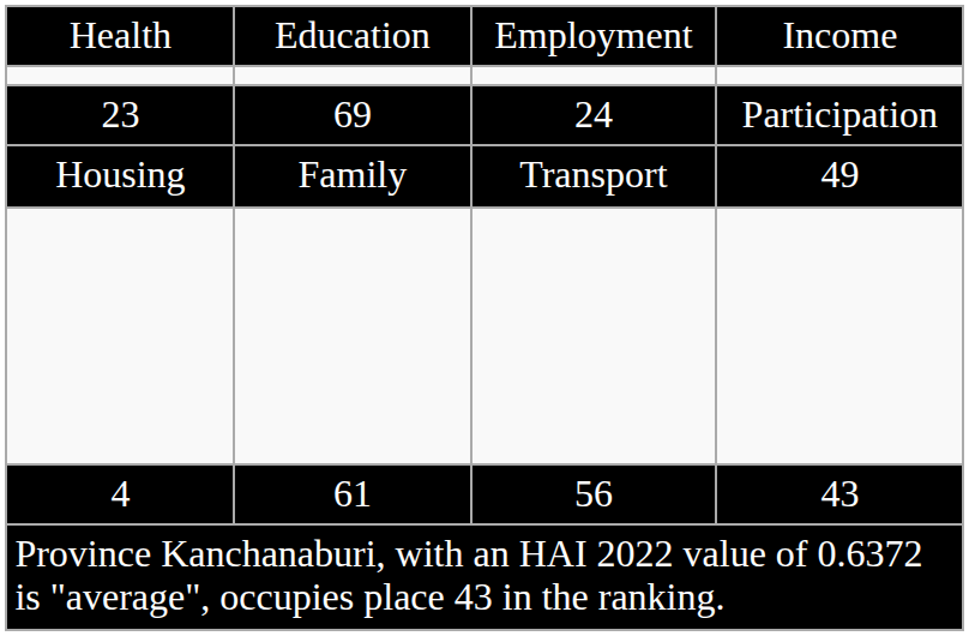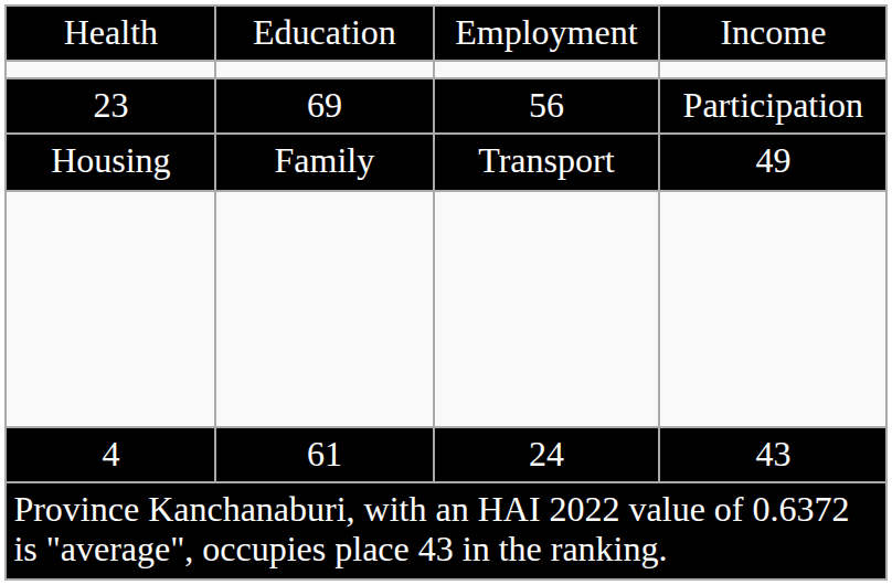23 | column 3: 24 -> 56
4 | column 3: 56 -> 24
